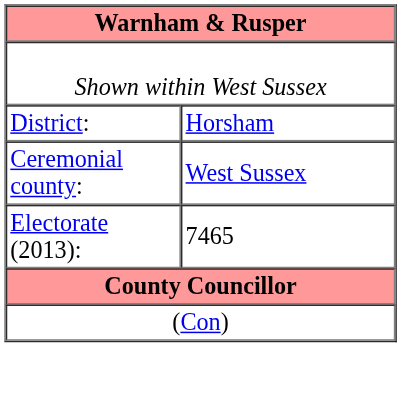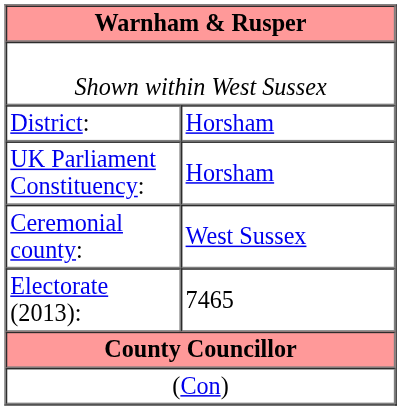+ row: UK Parliament Constituency: | Horsham
